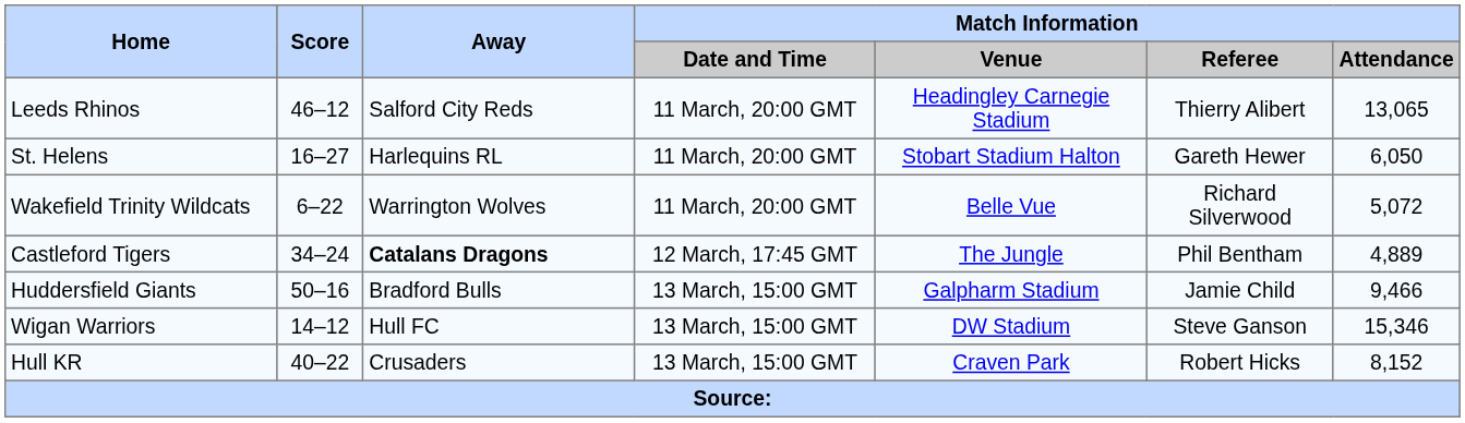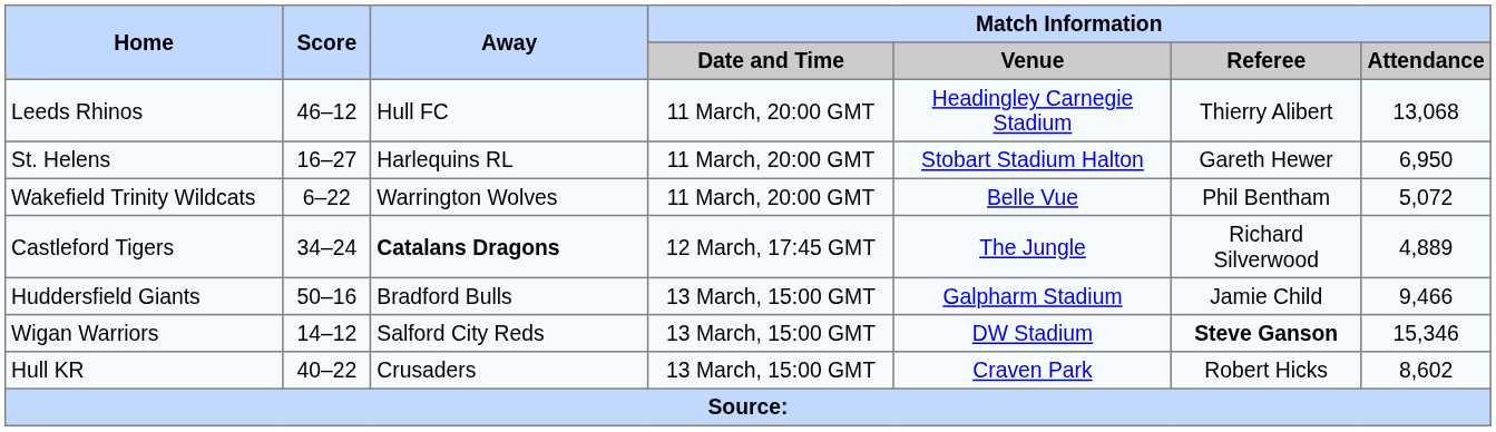Leeds Rhinos | Away: Salford City Reds -> Hull FC
Leeds Rhinos | Match Information / Attendance: 13,065 -> 13,068
St. Helens | Match Information / Attendance: 6,050 -> 6,950
Wakefield Trinity Wildcats | Match Information / Referee: Richard Silverwood -> Phil Bentham
Castleford Tigers | Match Information / Referee: Phil Bentham -> Richard Silverwood
Wigan Warriors | Away: Hull FC -> Salford City Reds
Wigan Warriors | Match Information / Referee: normal -> bold
Hull KR | Match Information / Attendance: 8,152 -> 8,602
